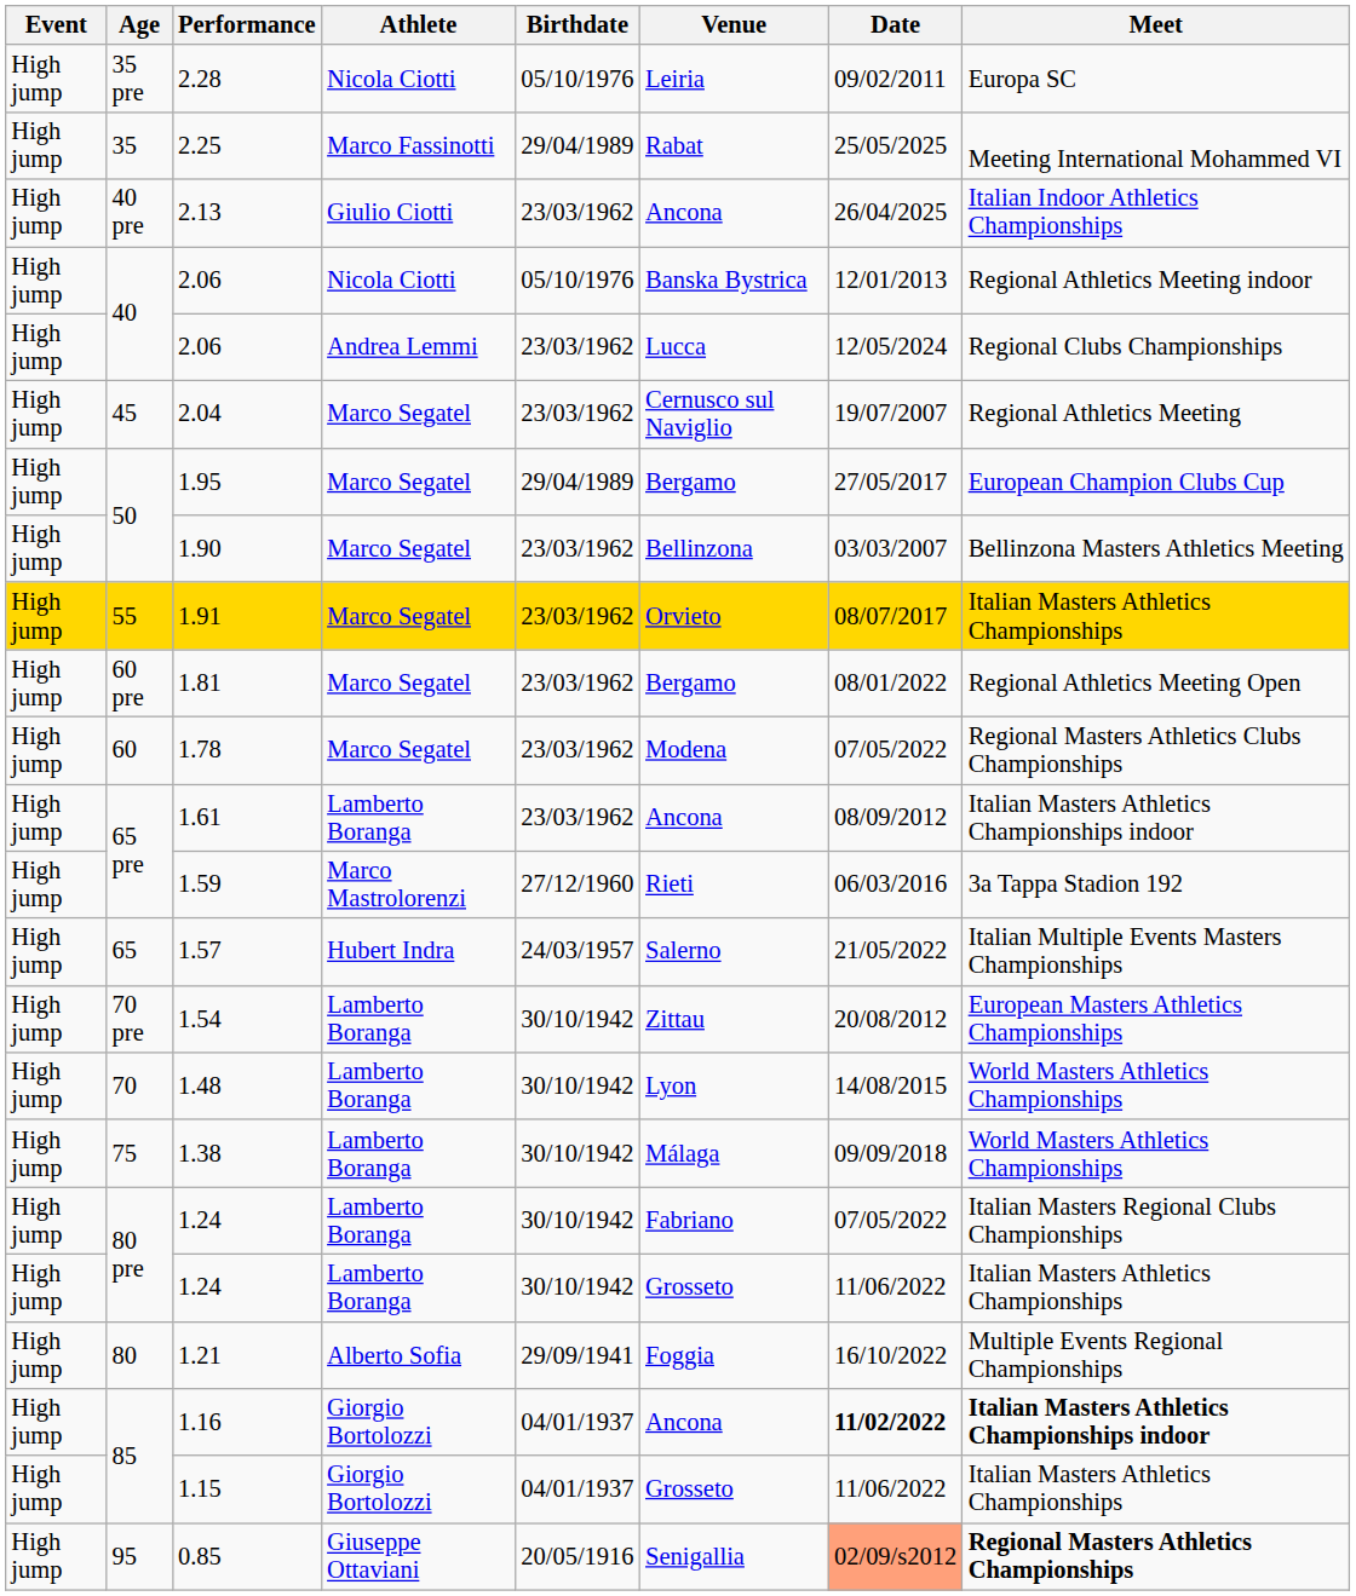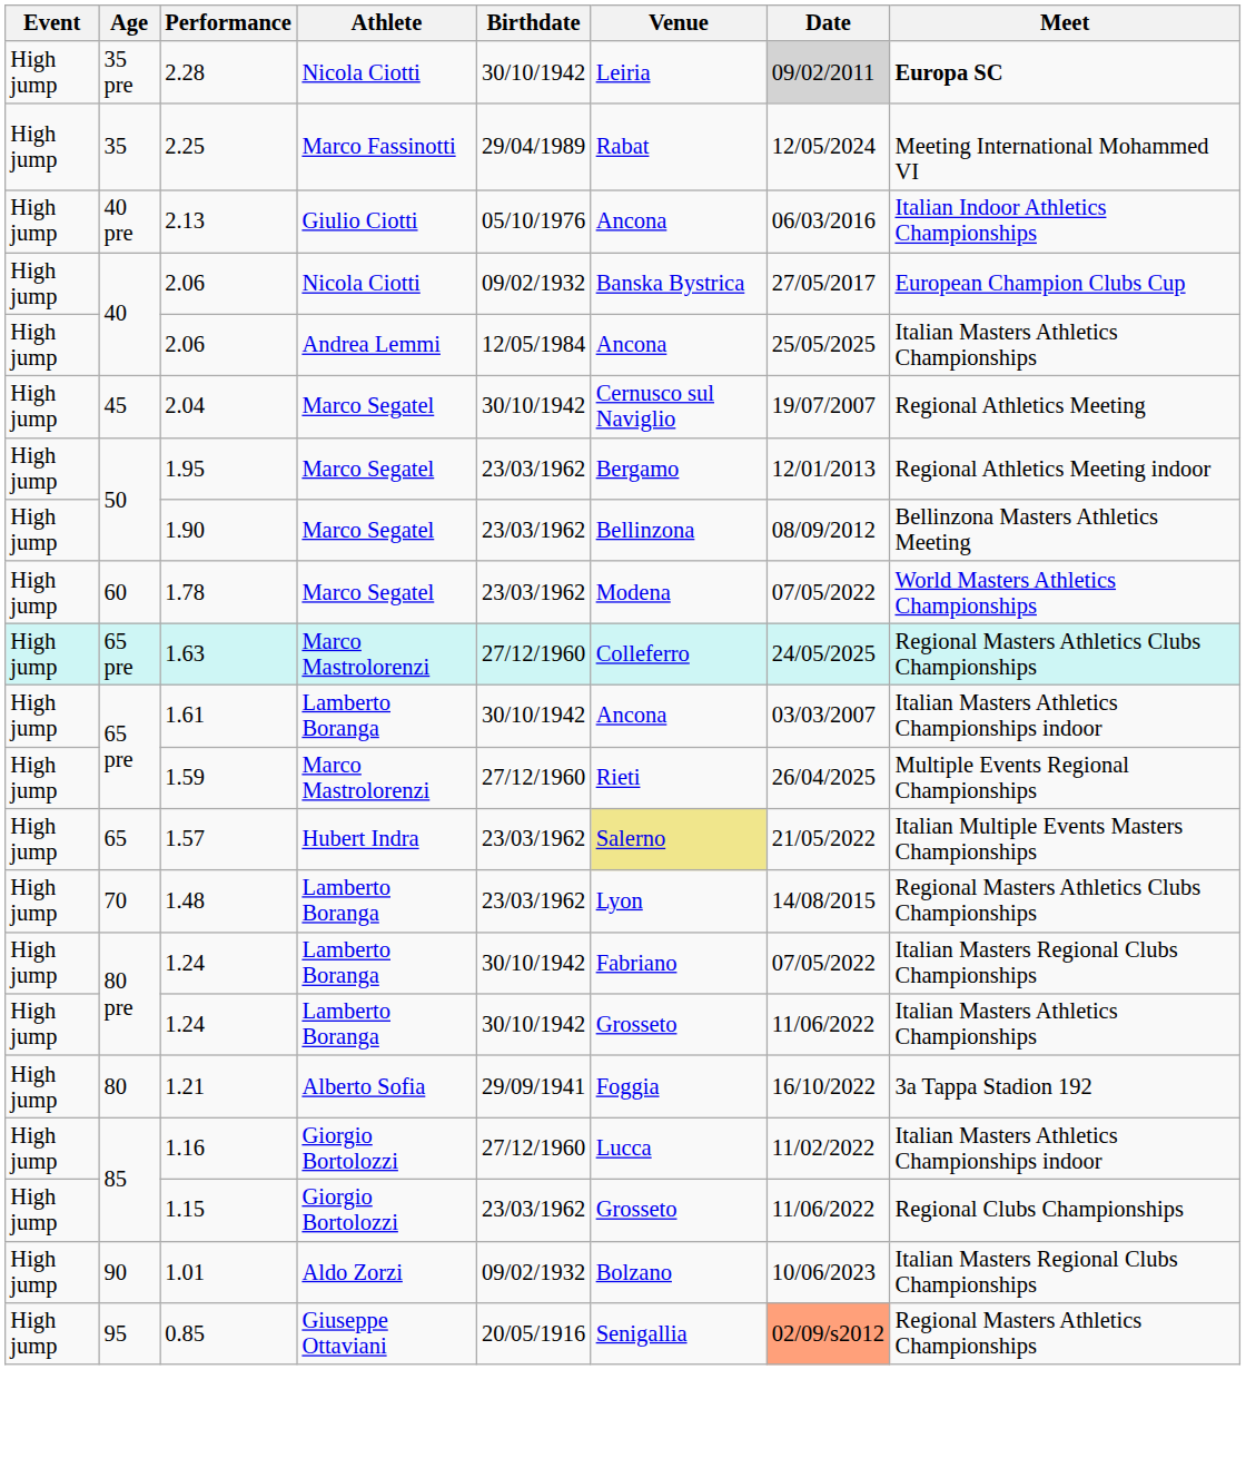2.28 | Birthdate: 05/10/1976 -> 30/10/1942
2.28 | Date: no background -> lightgrey background
2.28 | Meet: normal -> bold
2.25 | Date: 25/05/2025 -> 12/05/2024
2.13 | Birthdate: 23/03/1962 -> 05/10/1976
2.13 | Date: 26/04/2025 -> 06/03/2016
2.06 / Nicola Ciotti | Birthdate: 05/10/1976 -> 09/02/1932
2.06 / Nicola Ciotti | Date: 12/01/2013 -> 27/05/2017
2.06 / Nicola Ciotti | Meet: Regional Athletics Meeting indoor -> European Champion Clubs Cup
2.06 / Andrea Lemmi | Birthdate: 23/03/1962 -> 12/05/1984
2.06 / Andrea Lemmi | Venue: Lucca -> Ancona
2.06 / Andrea Lemmi | Date: 12/05/2024 -> 25/05/2025
2.06 / Andrea Lemmi | Meet: Regional Clubs Championships -> Italian Masters Athletics Championships
2.04 | Birthdate: 23/03/1962 -> 30/10/1942
1.95 | Birthdate: 29/04/1989 -> 23/03/1962
1.95 | Date: 27/05/2017 -> 12/01/2013
1.95 | Meet: European Champion Clubs Cup -> Regional Athletics Meeting indoor
1.90 | Date: 03/03/2007 -> 08/09/2012
- row: High jump | 55 | 1.91 | Marco Segatel | 23/03/1962 | Orvieto | 08/07/2017 | Italian Masters Athletics Championships
- row: High jump | 60 pre | 1.81 | Marco Segatel | 23/03/1962 | Bergamo | 08/01/2022 | Regional Athletics Meeting Open
1.78 | Meet: Regional Masters Athletics Clubs Championships -> World Masters Athletics Championships
+ row: High jump | 65 pre | 1.63 | Marco Mastrolorenzi | 27/12/1960 | Colleferro | 24/05/2025 | Regional Masters Athletics Clubs Championships
1.61 | Birthdate: 23/03/1962 -> 30/10/1942
1.61 | Date: 08/09/2012 -> 03/03/2007
1.59 | Date: 06/03/2016 -> 26/04/2025
1.59 | Meet: 3a Tappa Stadion 192 -> Multiple Events Regional Championships
1.57 | Birthdate: 24/03/1957 -> 23/03/1962
1.57 | Venue: no background -> khaki background
- row: High jump | 70 pre | 1.54 | Lamberto Boranga | 30/10/1942 | Zittau | 20/08/2012 | European Masters Athletics Championships
1.48 | Birthdate: 30/10/1942 -> 23/03/1962
1.48 | Meet: World Masters Athletics Championships -> Regional Masters Athletics Clubs Championships
- row: High jump | 75 | 1.38 | Lamberto Boranga | 30/10/1942 | Málaga | 09/09/2018 | World Masters Athletics Championships
1.21 | Meet: Multiple Events Regional Championships -> 3a Tappa Stadion 192
1.16 | Birthdate: 04/01/1937 -> 27/12/1960
1.16 | Venue: Ancona -> Lucca
1.16 | Date: bold -> normal
1.16 | Meet: bold -> normal
1.15 | Birthdate: 04/01/1937 -> 23/03/1962
1.15 | Meet: Italian Masters Athletics Championships -> Regional Clubs Championships
+ row: High jump | 90 | 1.01 | Aldo Zorzi | 09/02/1932 | Bolzano | 10/06/2023 | Italian Masters Regional Clubs Championships
0.85 | Meet: bold -> normal
